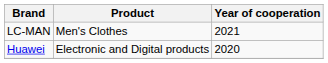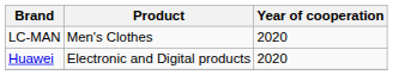LC-MAN | Year of cooperation: 2021 -> 2020
